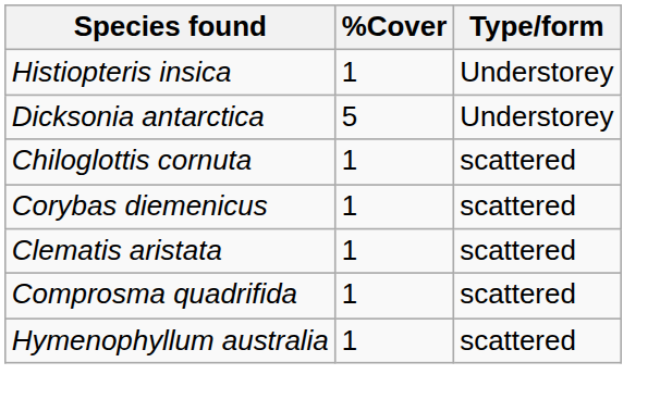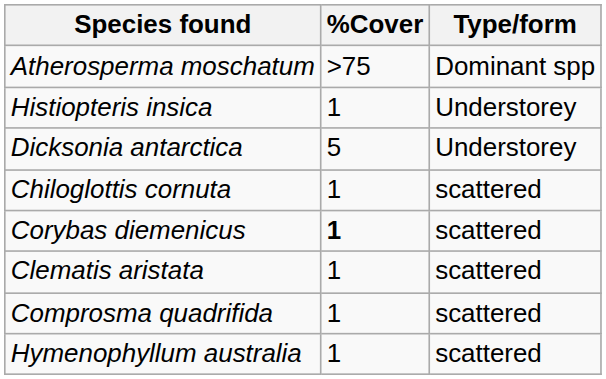+ row: Atherosperma moschatum | >75 | Dominant spp
Corybas diemenicus | %Cover: normal -> bold
